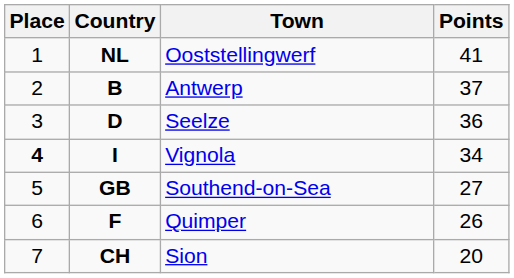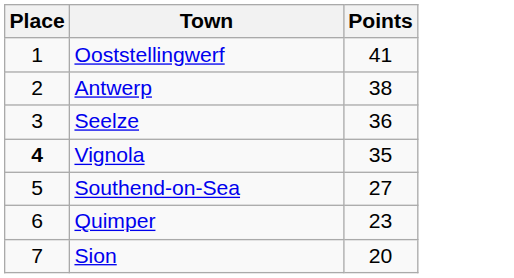- column: Country | NL | B | D | I | GB | F | CH
Antwerp | Points: 37 -> 38
Vignola | Points: 34 -> 35
Quimper | Points: 26 -> 23
